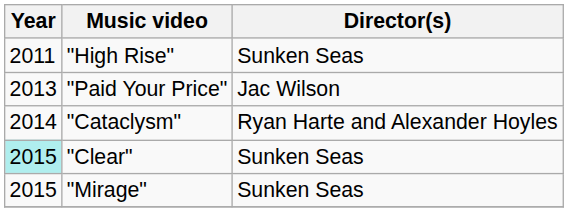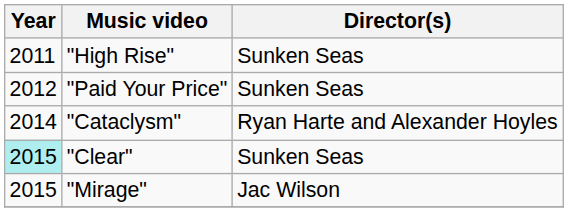"Paid Your Price" | Year: 2013 -> 2012
"Paid Your Price" | Director(s): Jac Wilson -> Sunken Seas
"Mirage" | Director(s): Sunken Seas -> Jac Wilson
